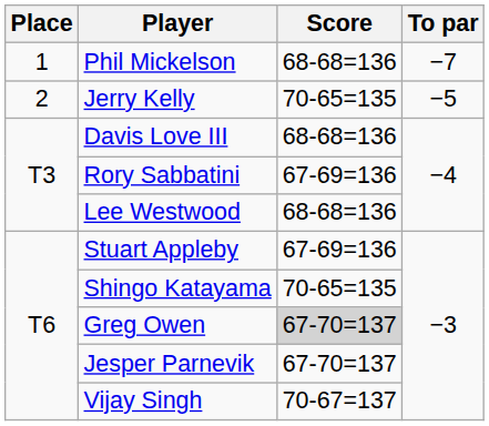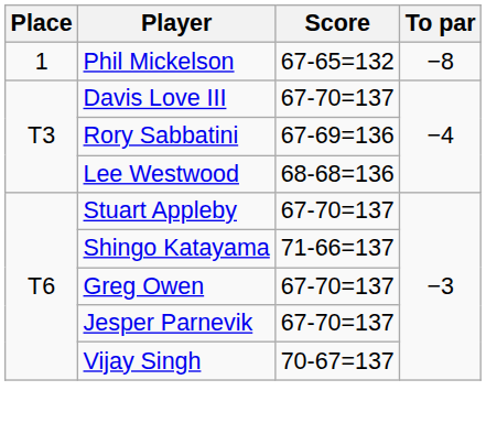Phil Mickelson | Score: 68-68=136 -> 67-65=132
Phil Mickelson | To par: −7 -> −8
- row: 2 | Jerry Kelly | 70-65=135 | −5
Davis Love III | Score: 68-68=136 -> 67-70=137
Stuart Appleby | Score: 67-69=136 -> 67-70=137
Shingo Katayama | Score: 70-65=135 -> 71-66=137
Greg Owen | Score: lightgrey background -> no background
